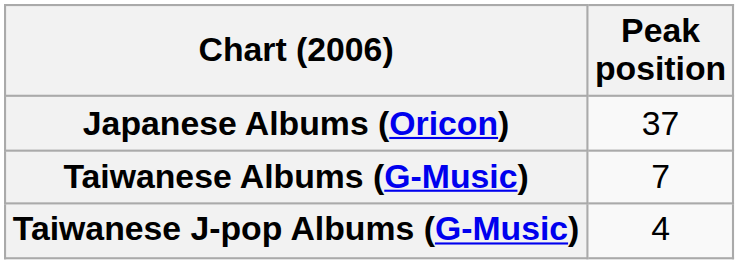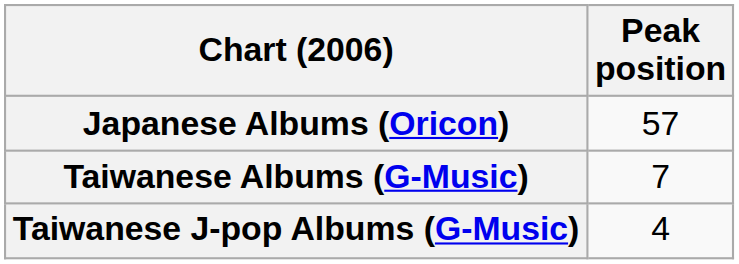Japanese Albums (Oricon) | Peak position: 37 -> 57
